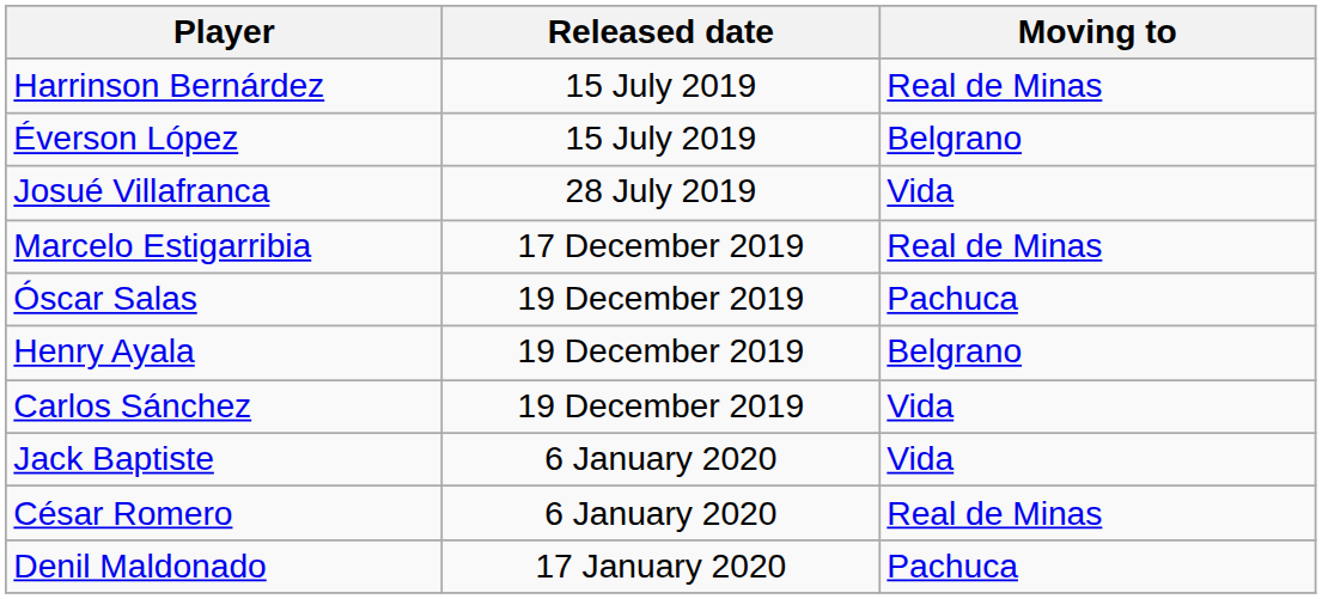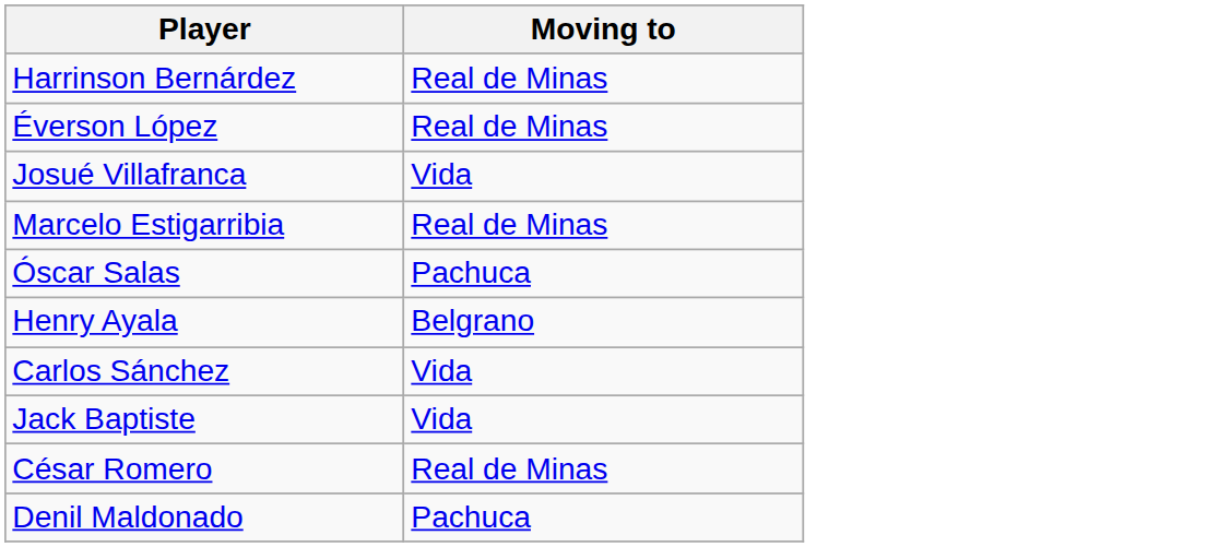- column: Released date | 15 July 2019 | 15 July 2019 | 28 July 2019 | 17 December 2019 | 19 December 2019 | 19 December 2019 | 19 December 2019 | 6 January 2020 | 6 January 2020 | 17 January 2020
Éverson López | Moving to: Belgrano -> Real de Minas
